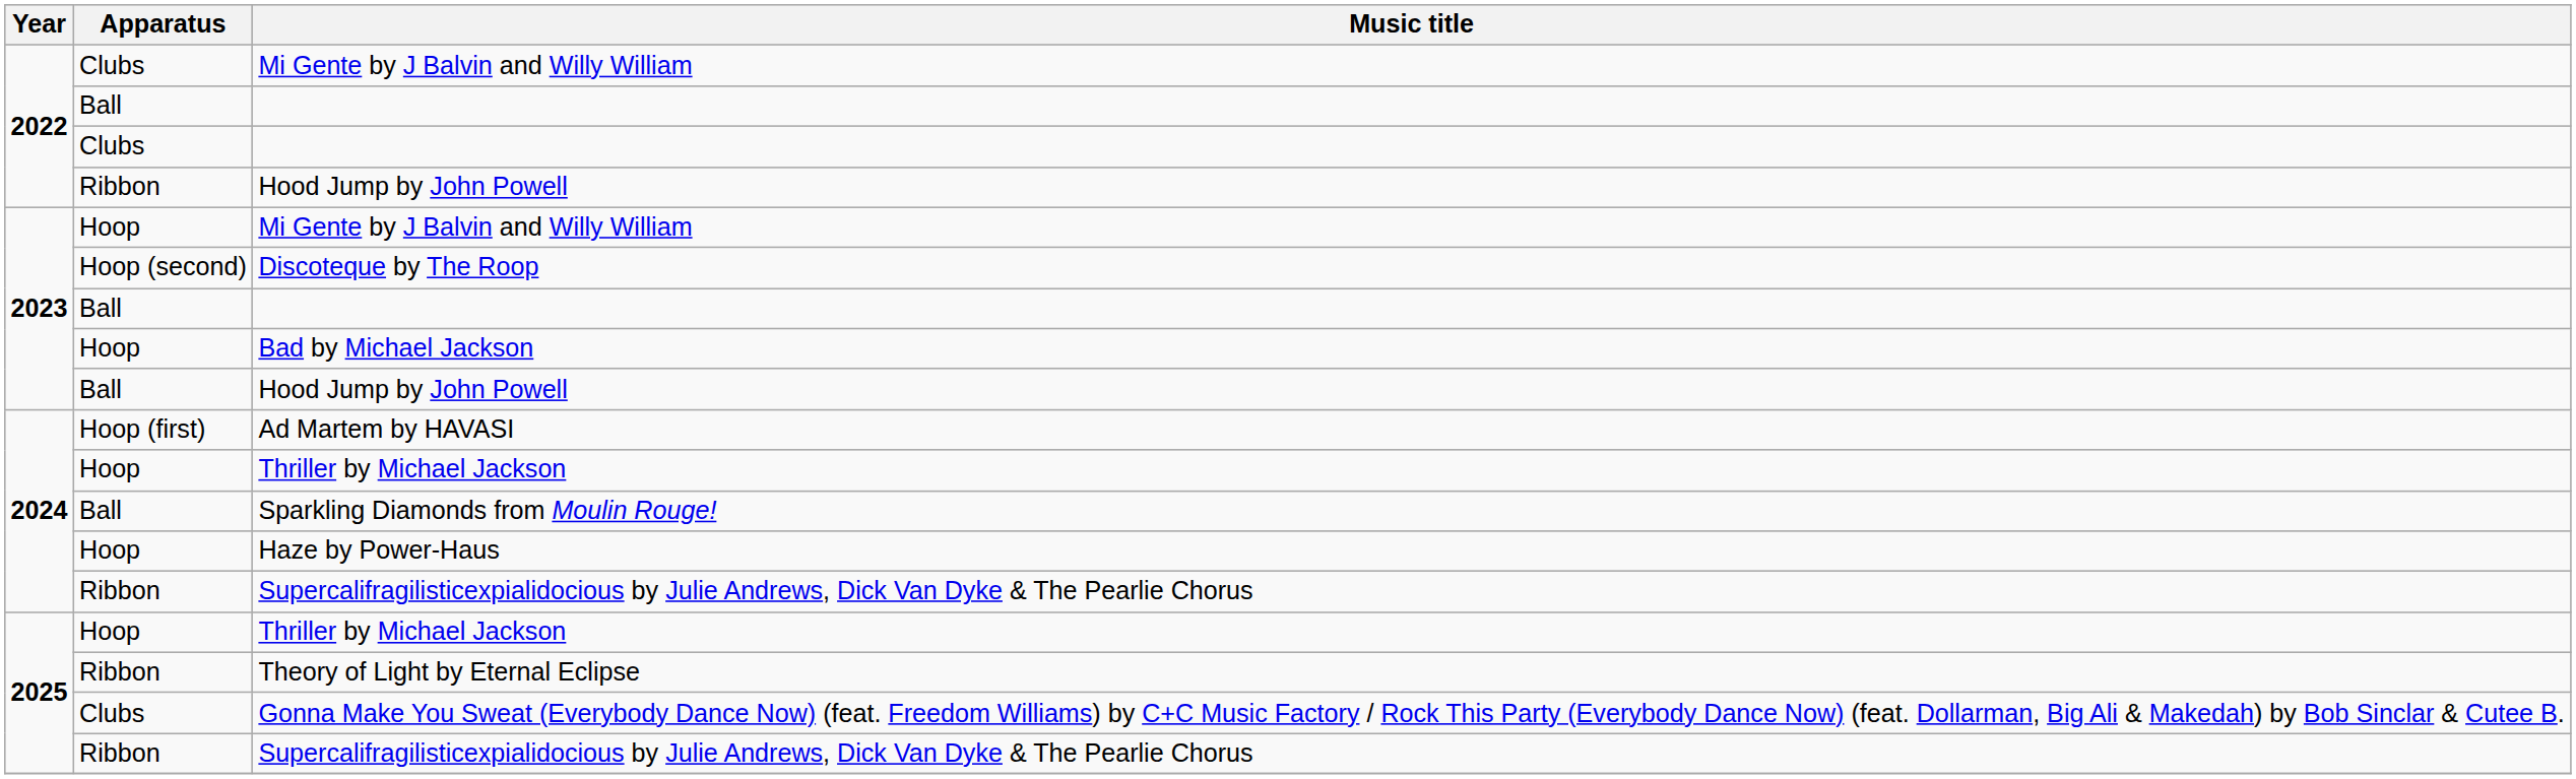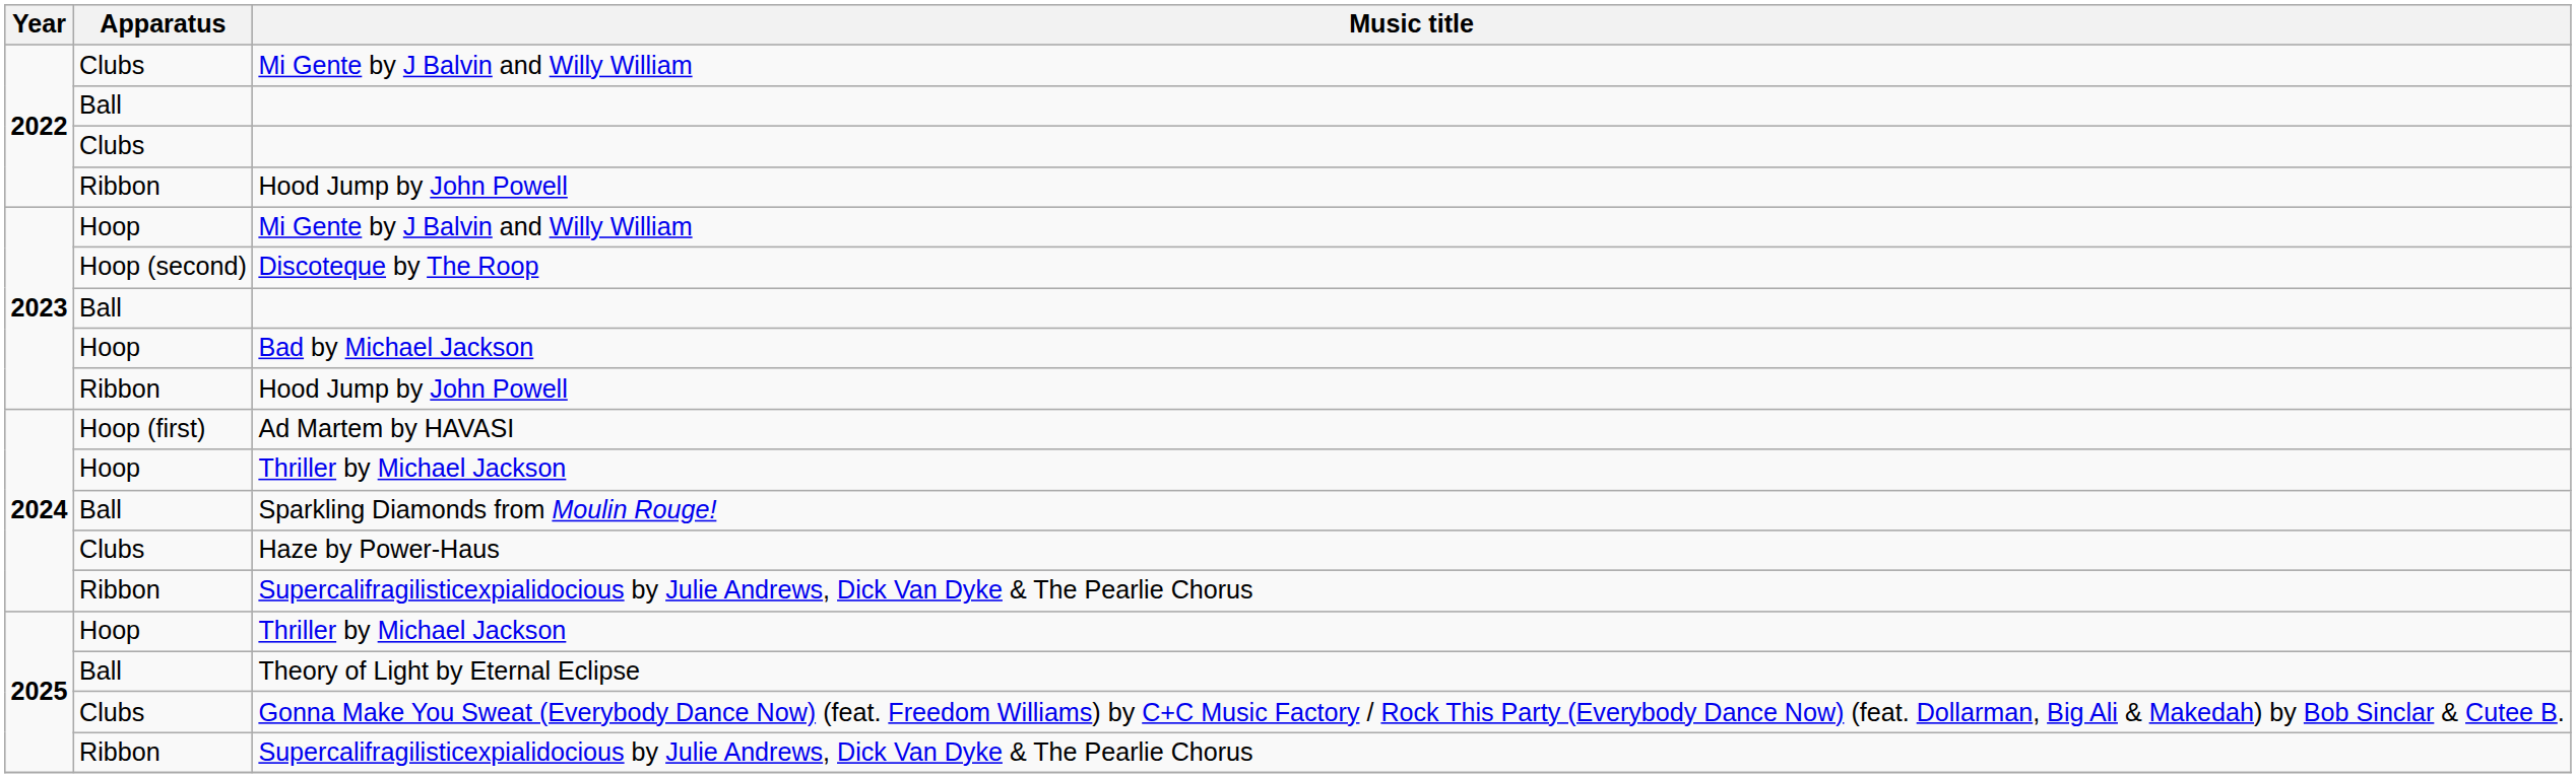2023 / Hood Jump by John Powell | Apparatus: Ball -> Ribbon
Haze by Power-Haus | Apparatus: Hoop -> Clubs
Theory of Light by Eternal Eclipse | Apparatus: Ribbon -> Ball
